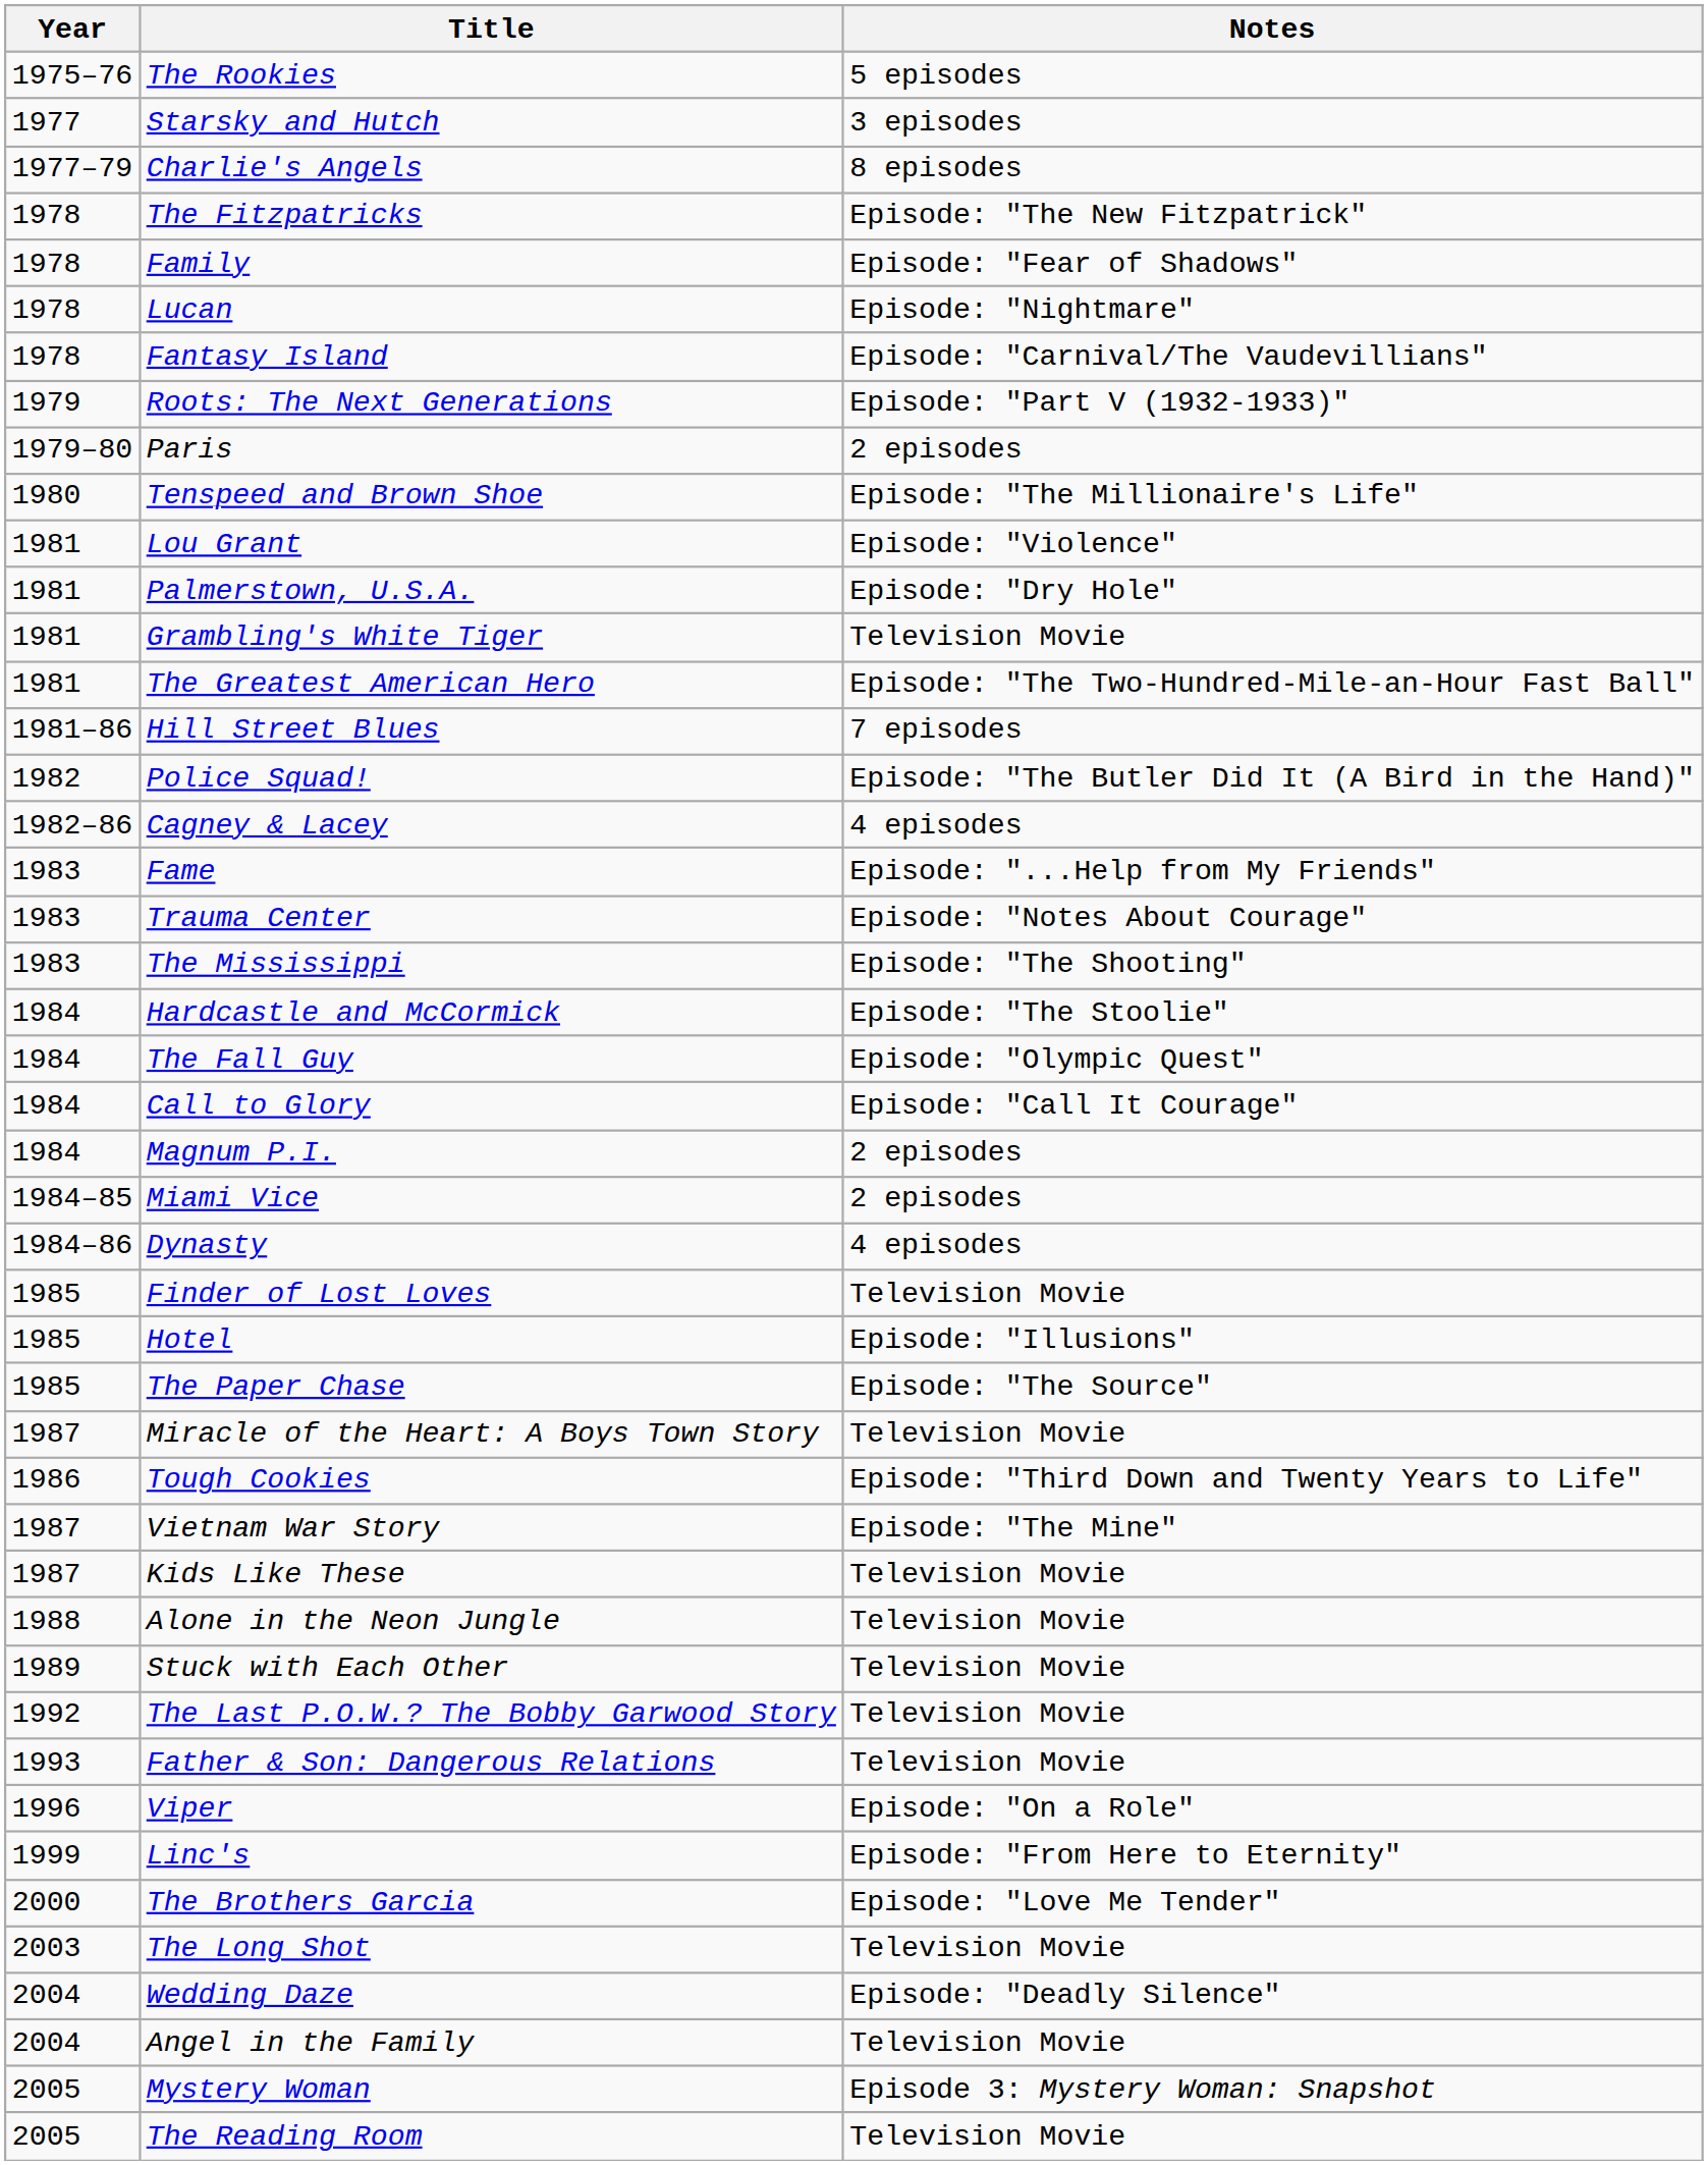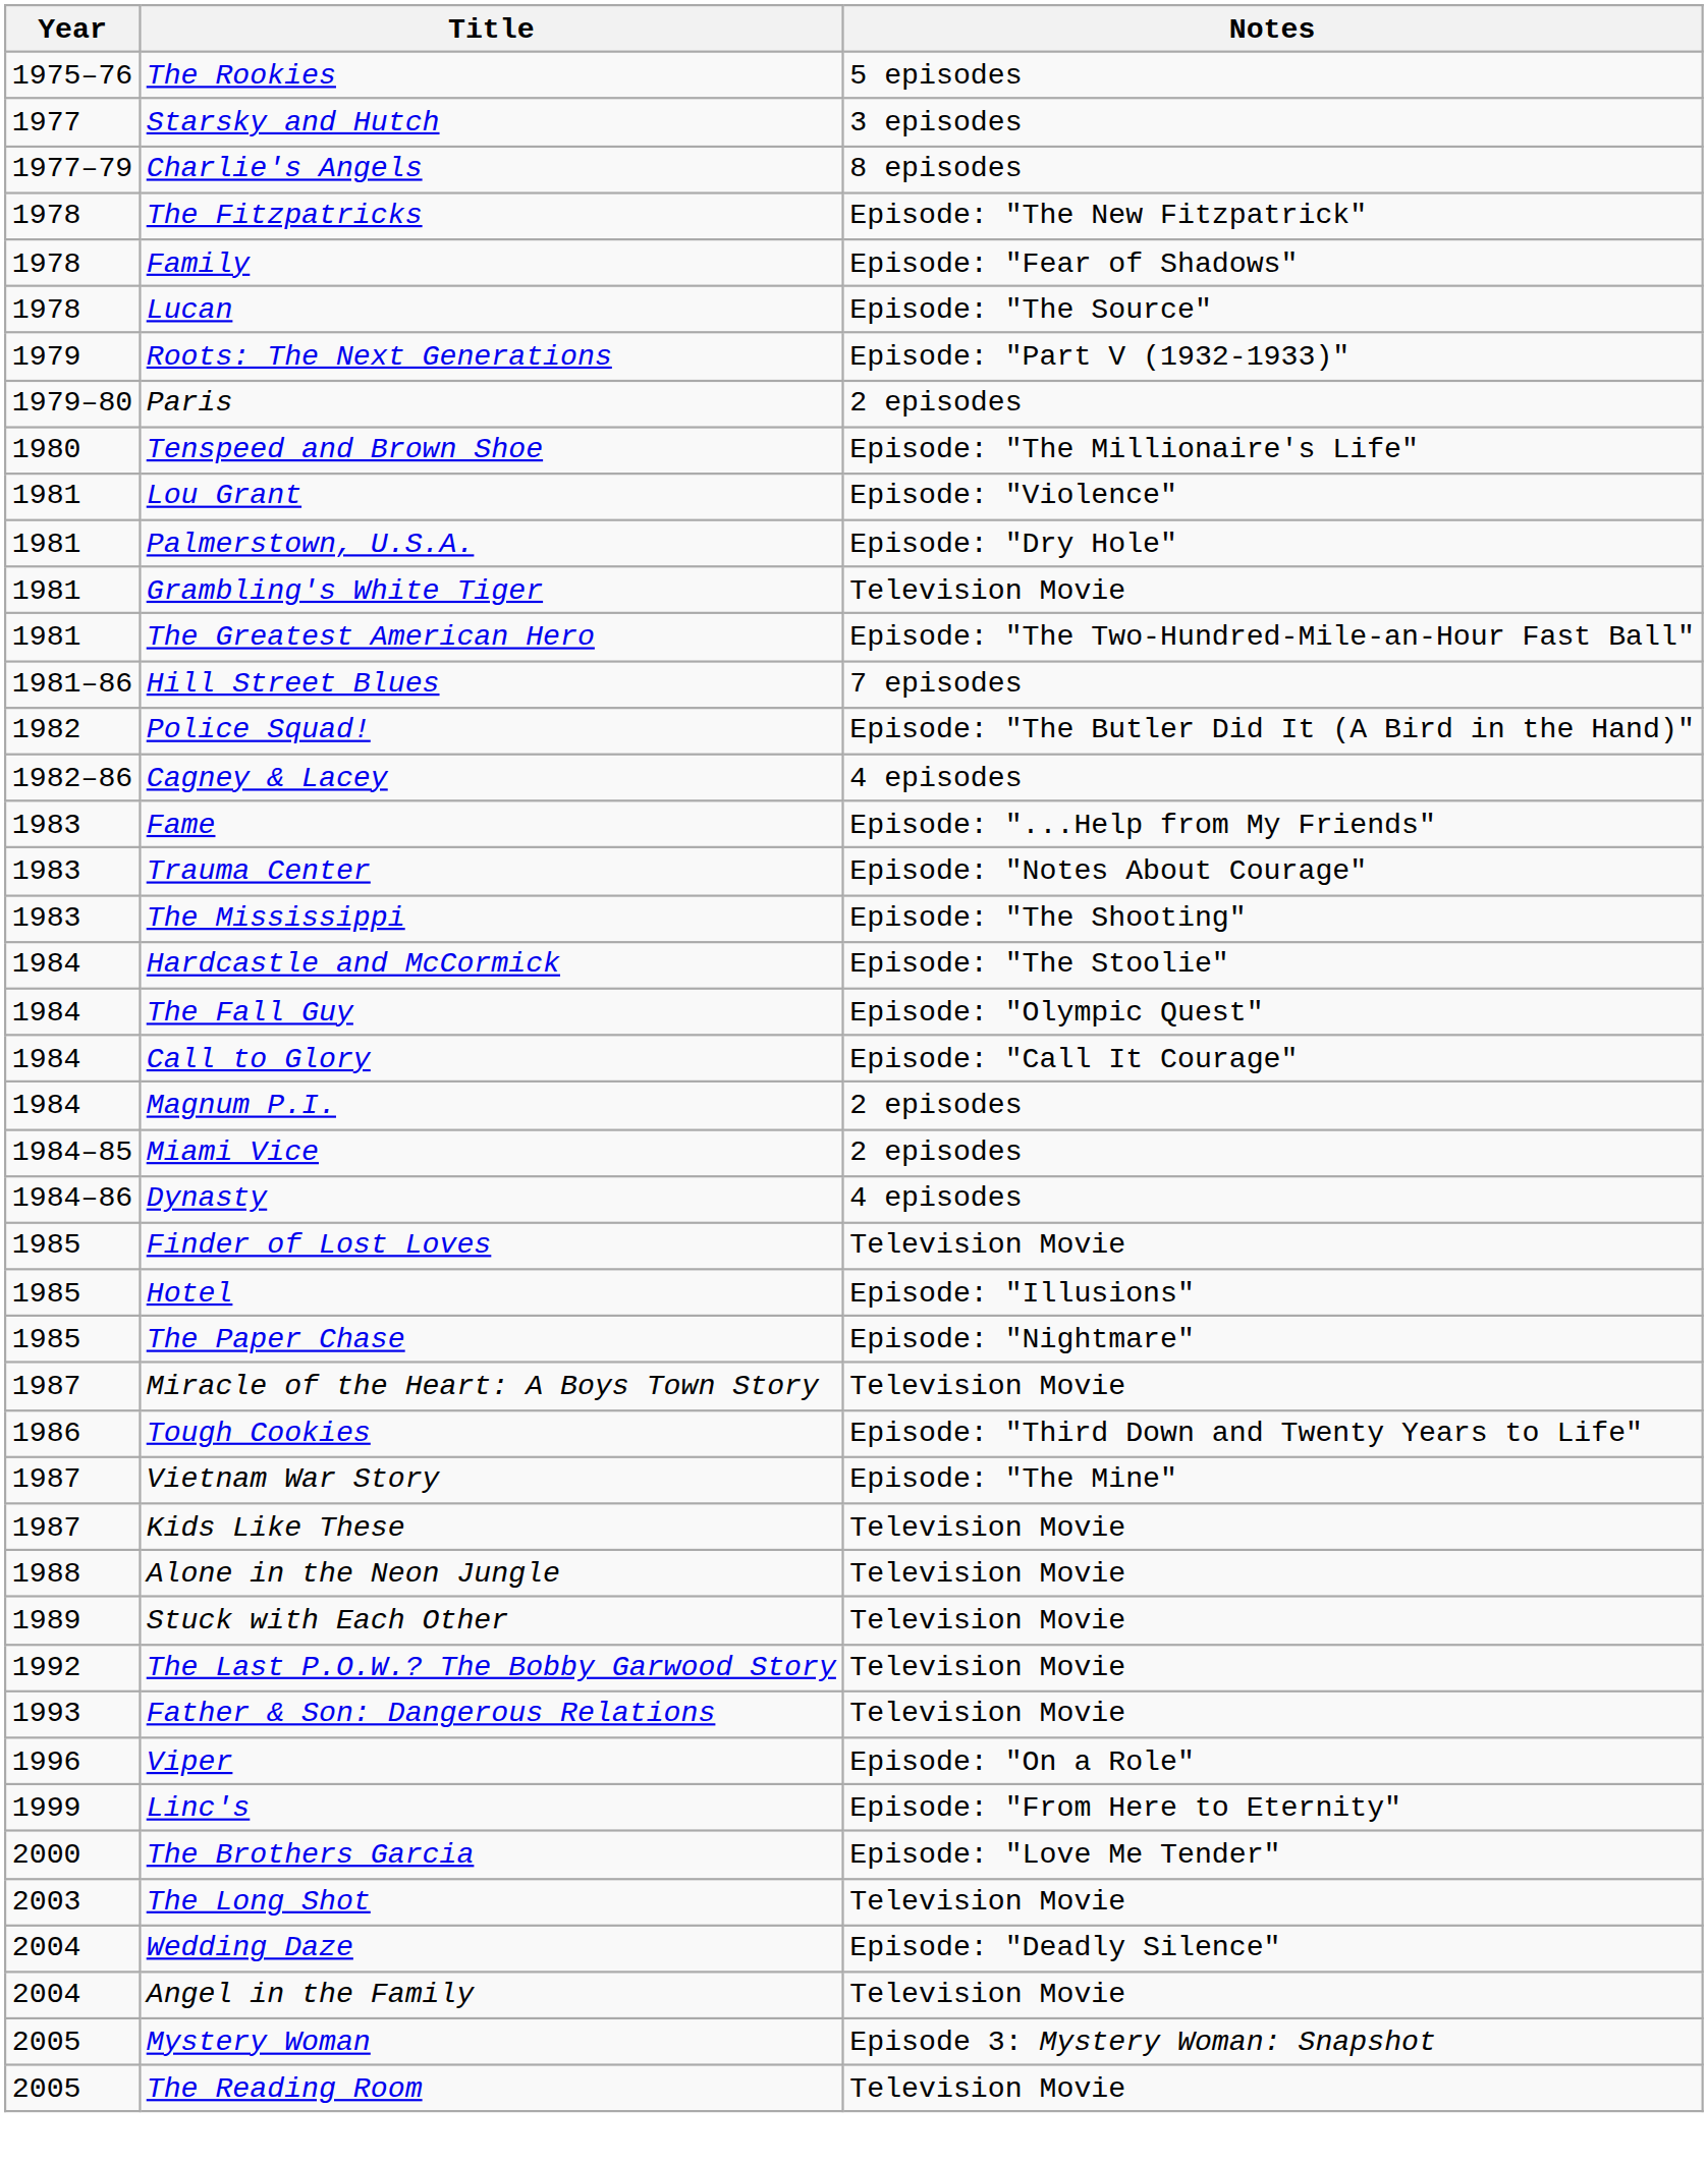Lucan | Notes: Episode: "Nightmare" -> Episode: "The Source"
- row: 1978 | Fantasy Island | Episode: "Carnival/The Vaudevillians"
The Paper Chase | Notes: Episode: "The Source" -> Episode: "Nightmare"
